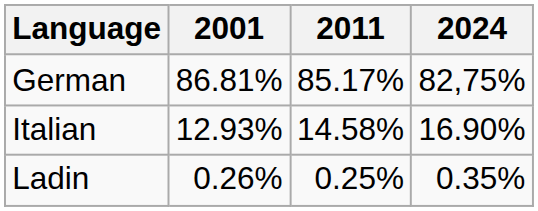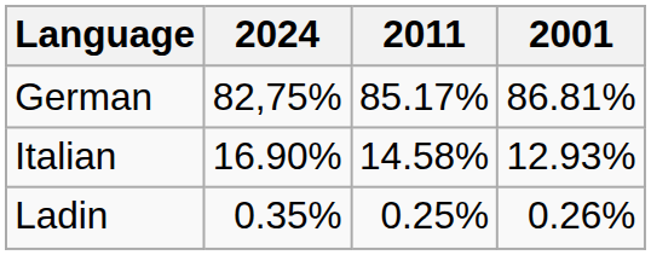columns swapped: 2001 <-> 2024
